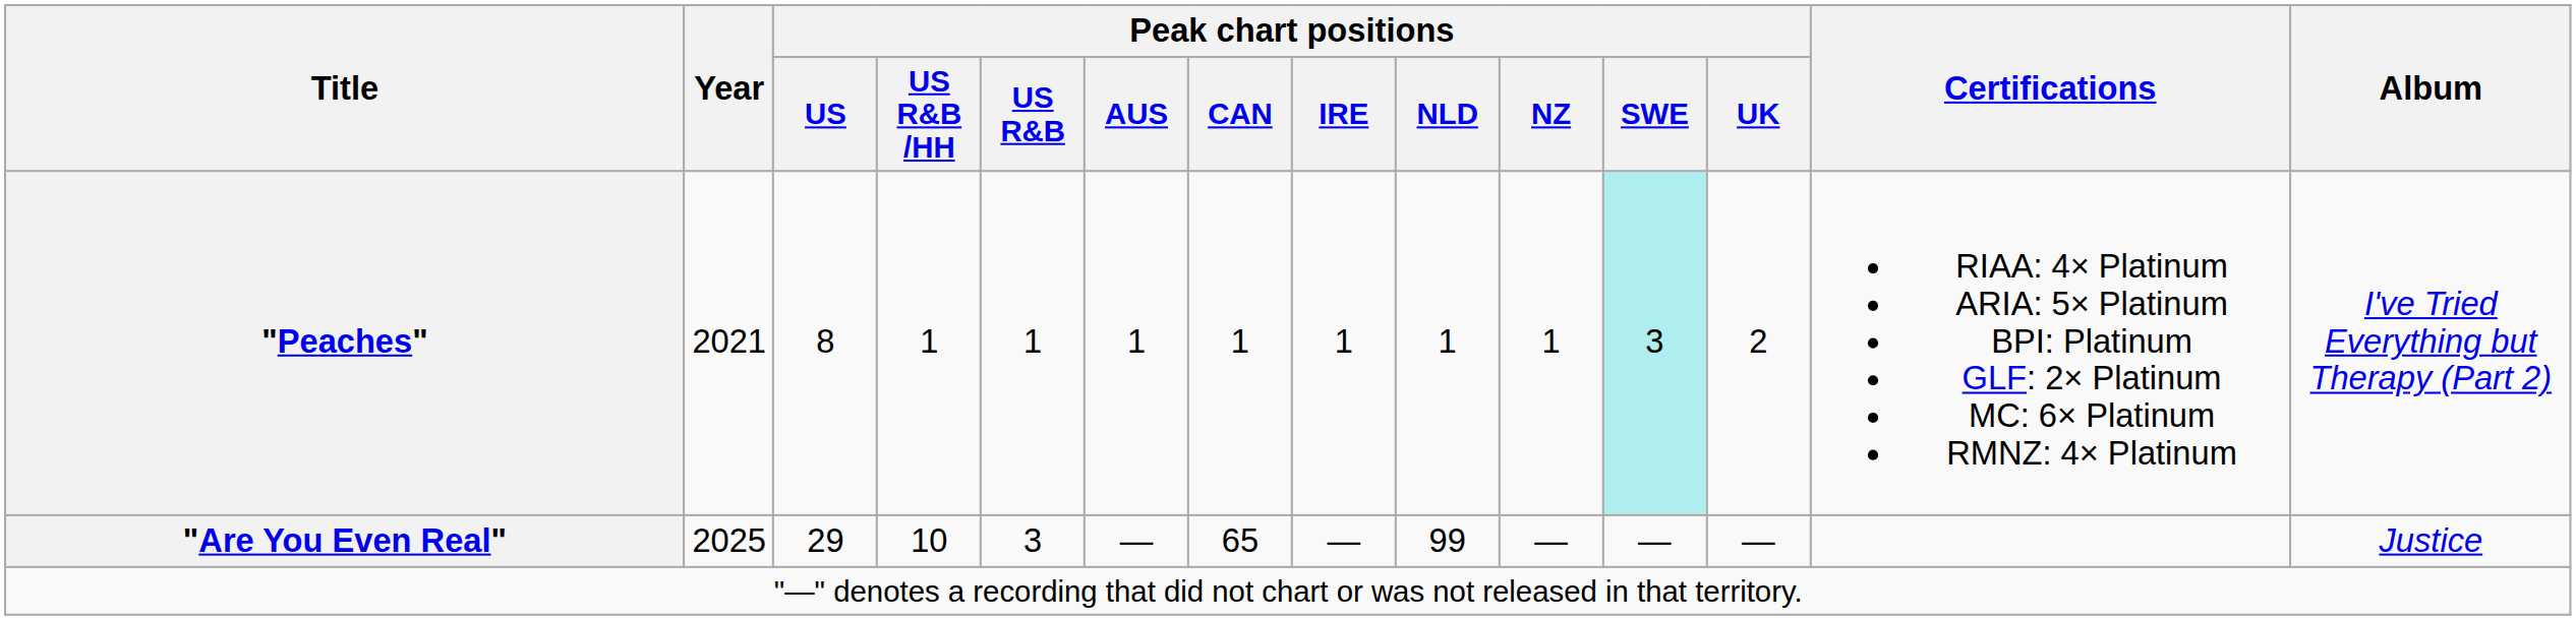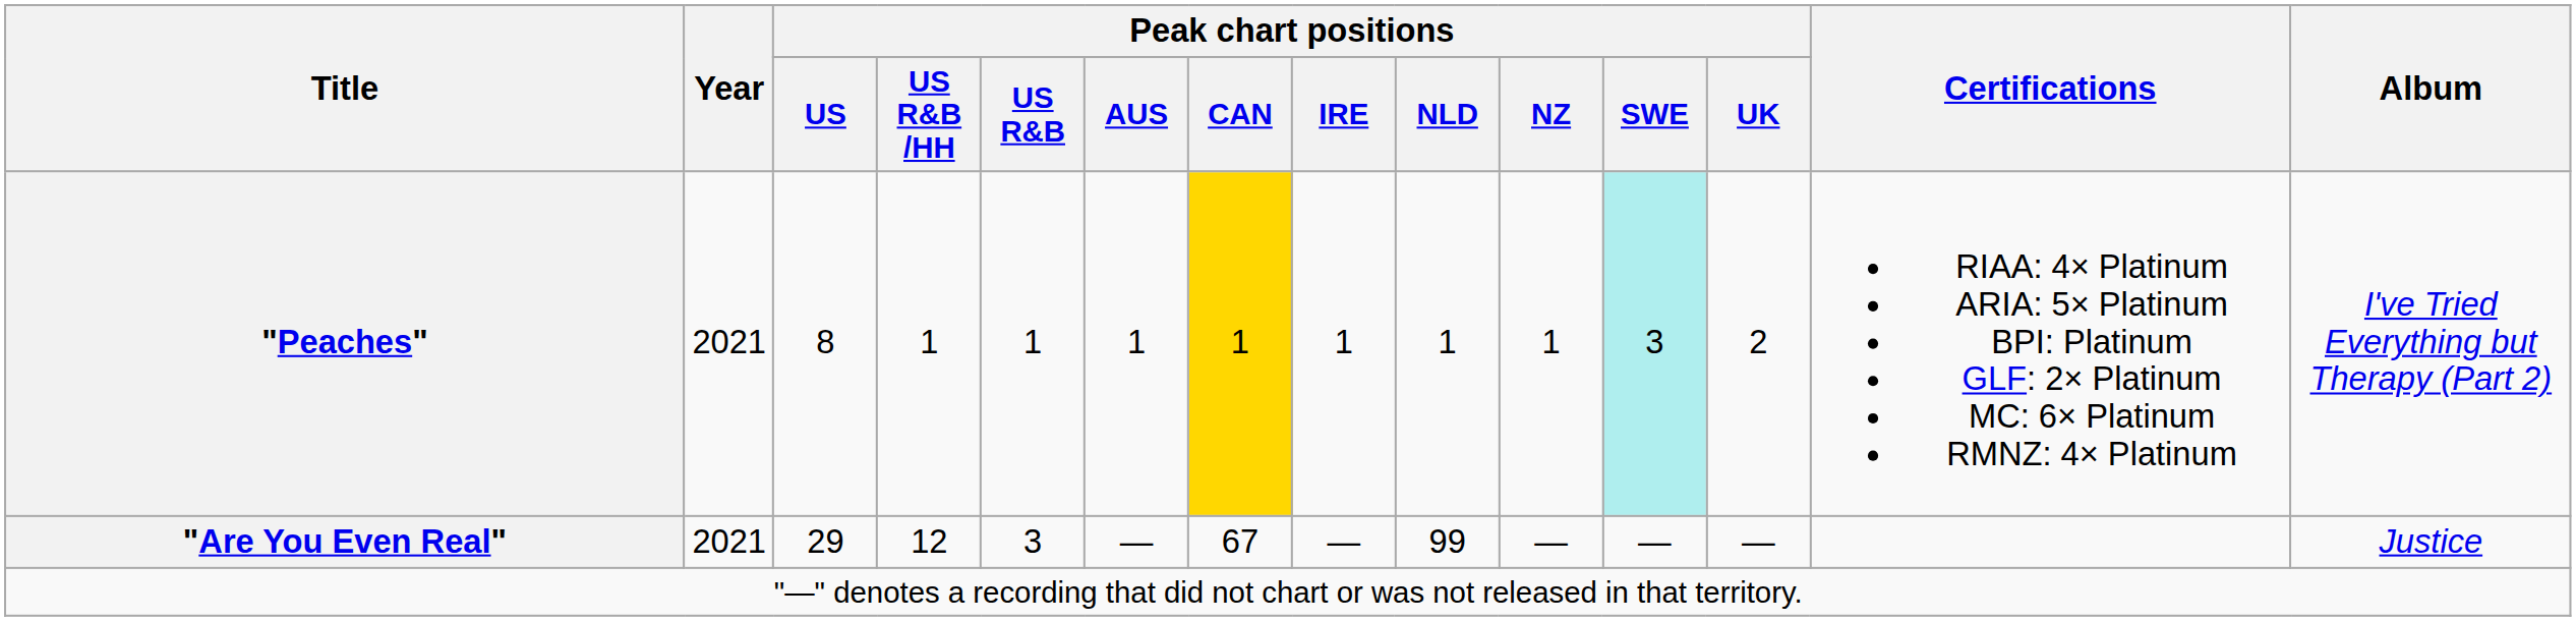"Peaches" | Peak chart positions / CAN: no background -> gold background
"Are You Even Real" | Year: 2025 -> 2021
"Are You Even Real" | Peak chart positions / US R&B /HH: 10 -> 12
"Are You Even Real" | Peak chart positions / CAN: 65 -> 67
